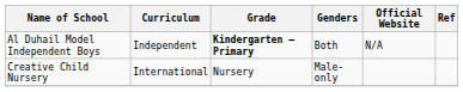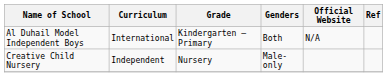Al Duhail Model Independent Boys | Curriculum: Independent -> International
Al Duhail Model Independent Boys | Grade: bold -> normal
Creative Child Nursery | Curriculum: International -> Independent
